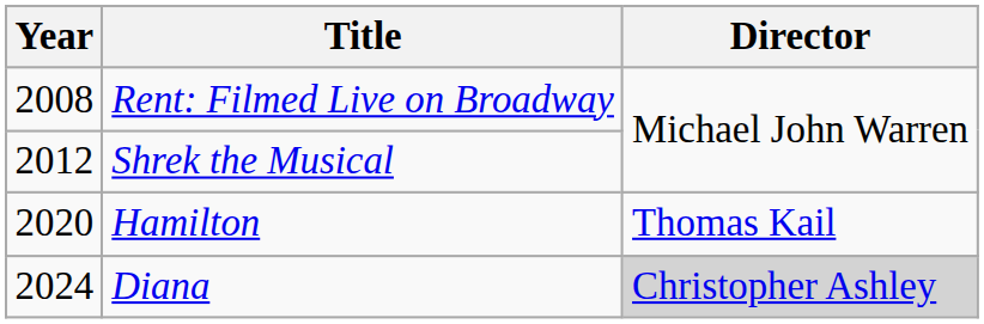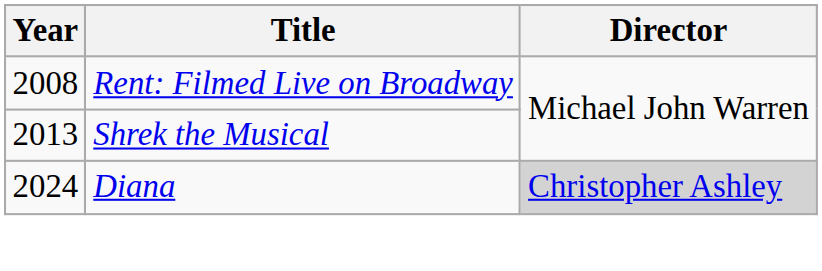Shrek the Musical | Year: 2012 -> 2013
- row: 2020 | Hamilton | Thomas Kail
